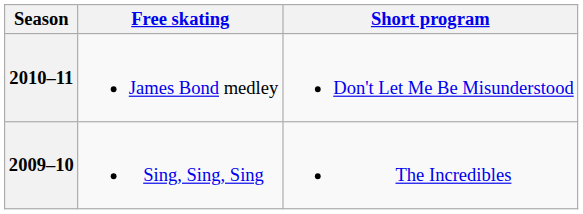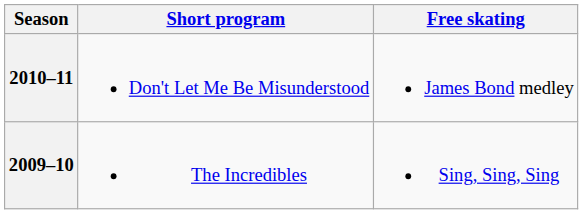columns swapped: Short program <-> Free skating
